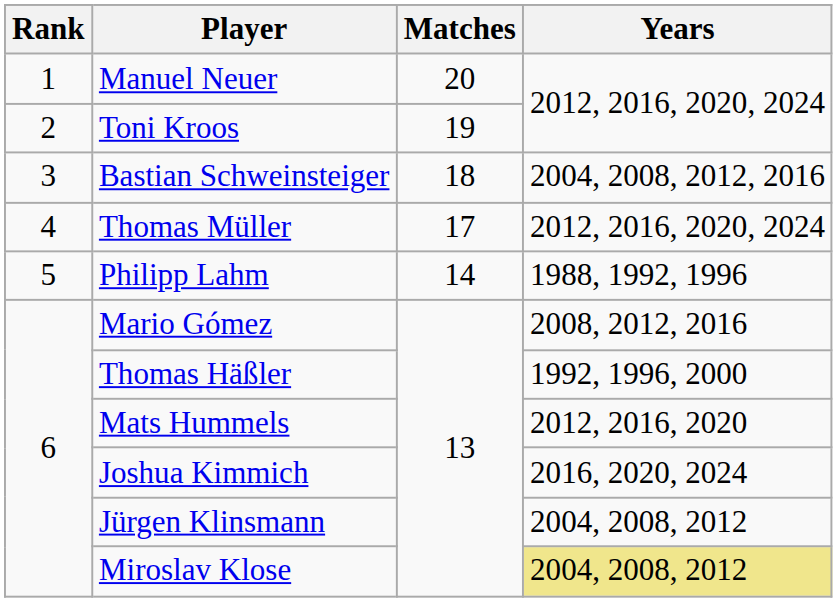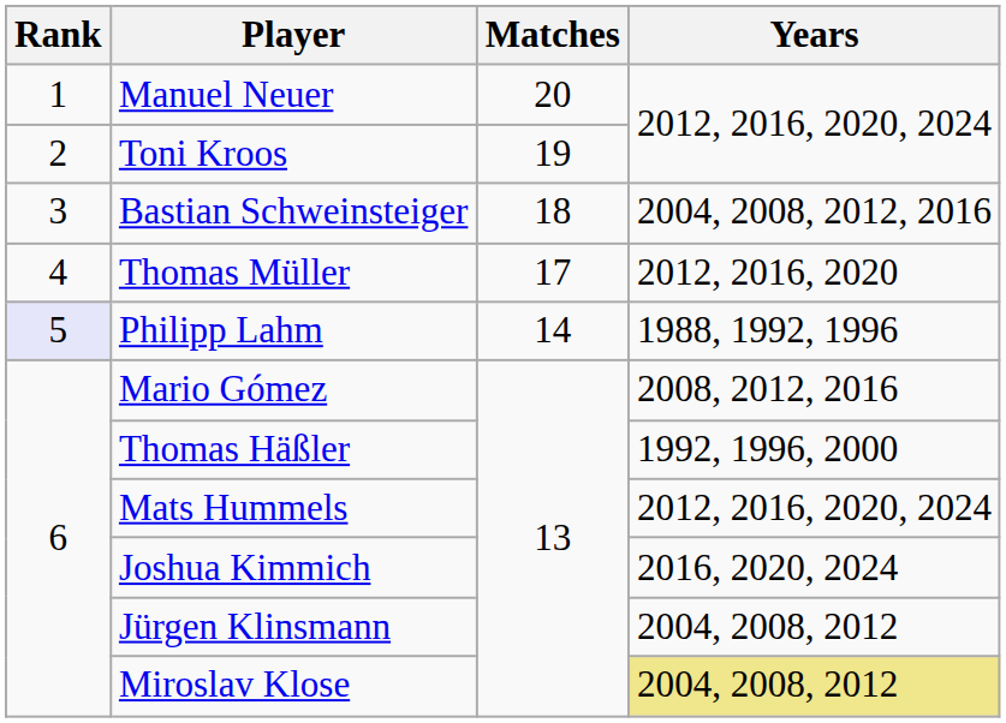Thomas Müller | Years: 2012, 2016, 2020, 2024 -> 2012, 2016, 2020
Philipp Lahm | Rank: no background -> lavender background
Mats Hummels | Years: 2012, 2016, 2020 -> 2012, 2016, 2020, 2024
